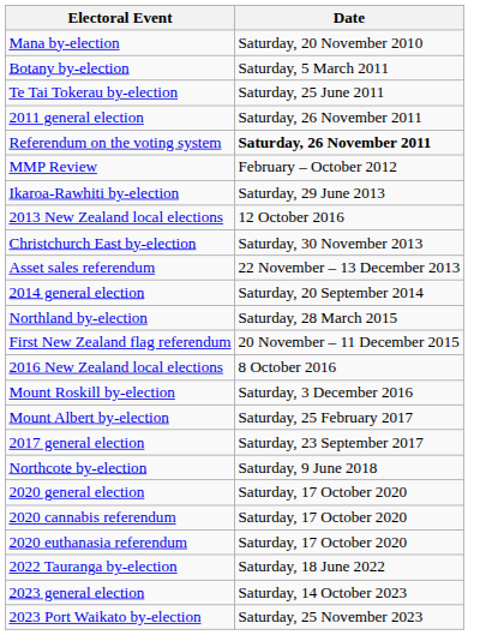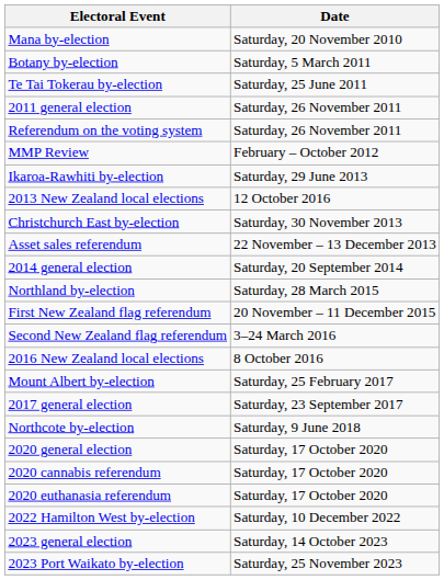Referendum on the voting system | Date: bold -> normal
+ row: Second New Zealand flag referendum | 3–24 March 2016
- row: Mount Roskill by-election | Saturday, 3 December 2016
- row: 2022 Tauranga by-election | Saturday, 18 June 2022
+ row: 2022 Hamilton West by-election | Saturday, 10 December 2022
